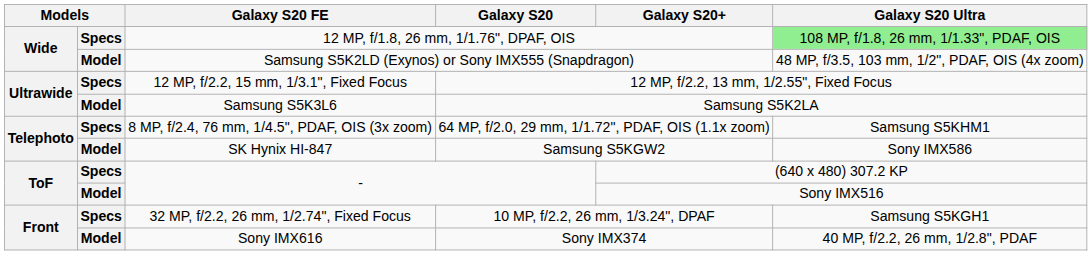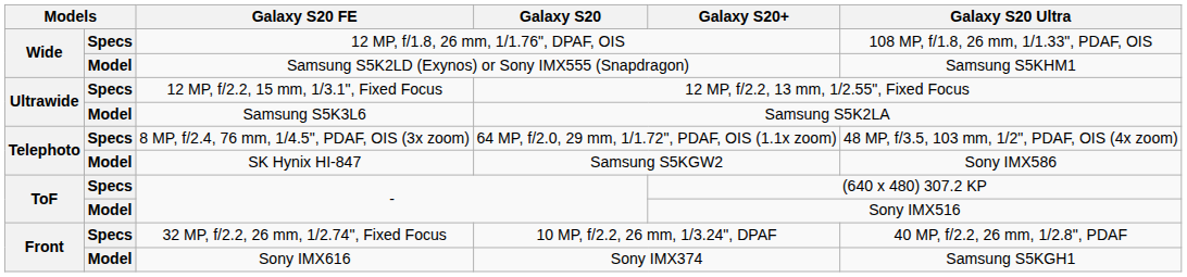12 MP, f/1.8, 26 mm, 1/1.76", DPAF, OIS | Galaxy S20 Ultra: lightgreen background -> no background
Samsung S5K2LD (Exynos) or Sony IMX555 (Snapdragon) | Galaxy S20 Ultra: 48 MP, f/3.5, 103 mm, 1/2", PDAF, OIS (4x zoom) -> Samsung S5KHM1
8 MP, f/2.4, 76 mm, 1/4.5", PDAF, OIS (3x zoom) | Galaxy S20 Ultra: Samsung S5KHM1 -> 48 MP, f/3.5, 103 mm, 1/2", PDAF, OIS (4x zoom)
32 MP, f/2.2, 26 mm, 1/2.74", Fixed Focus | Galaxy S20 Ultra: Samsung S5KGH1 -> 40 MP, f/2.2, 26 mm, 1/2.8", PDAF
Sony IMX616 | Galaxy S20 Ultra: 40 MP, f/2.2, 26 mm, 1/2.8", PDAF -> Samsung S5KGH1
